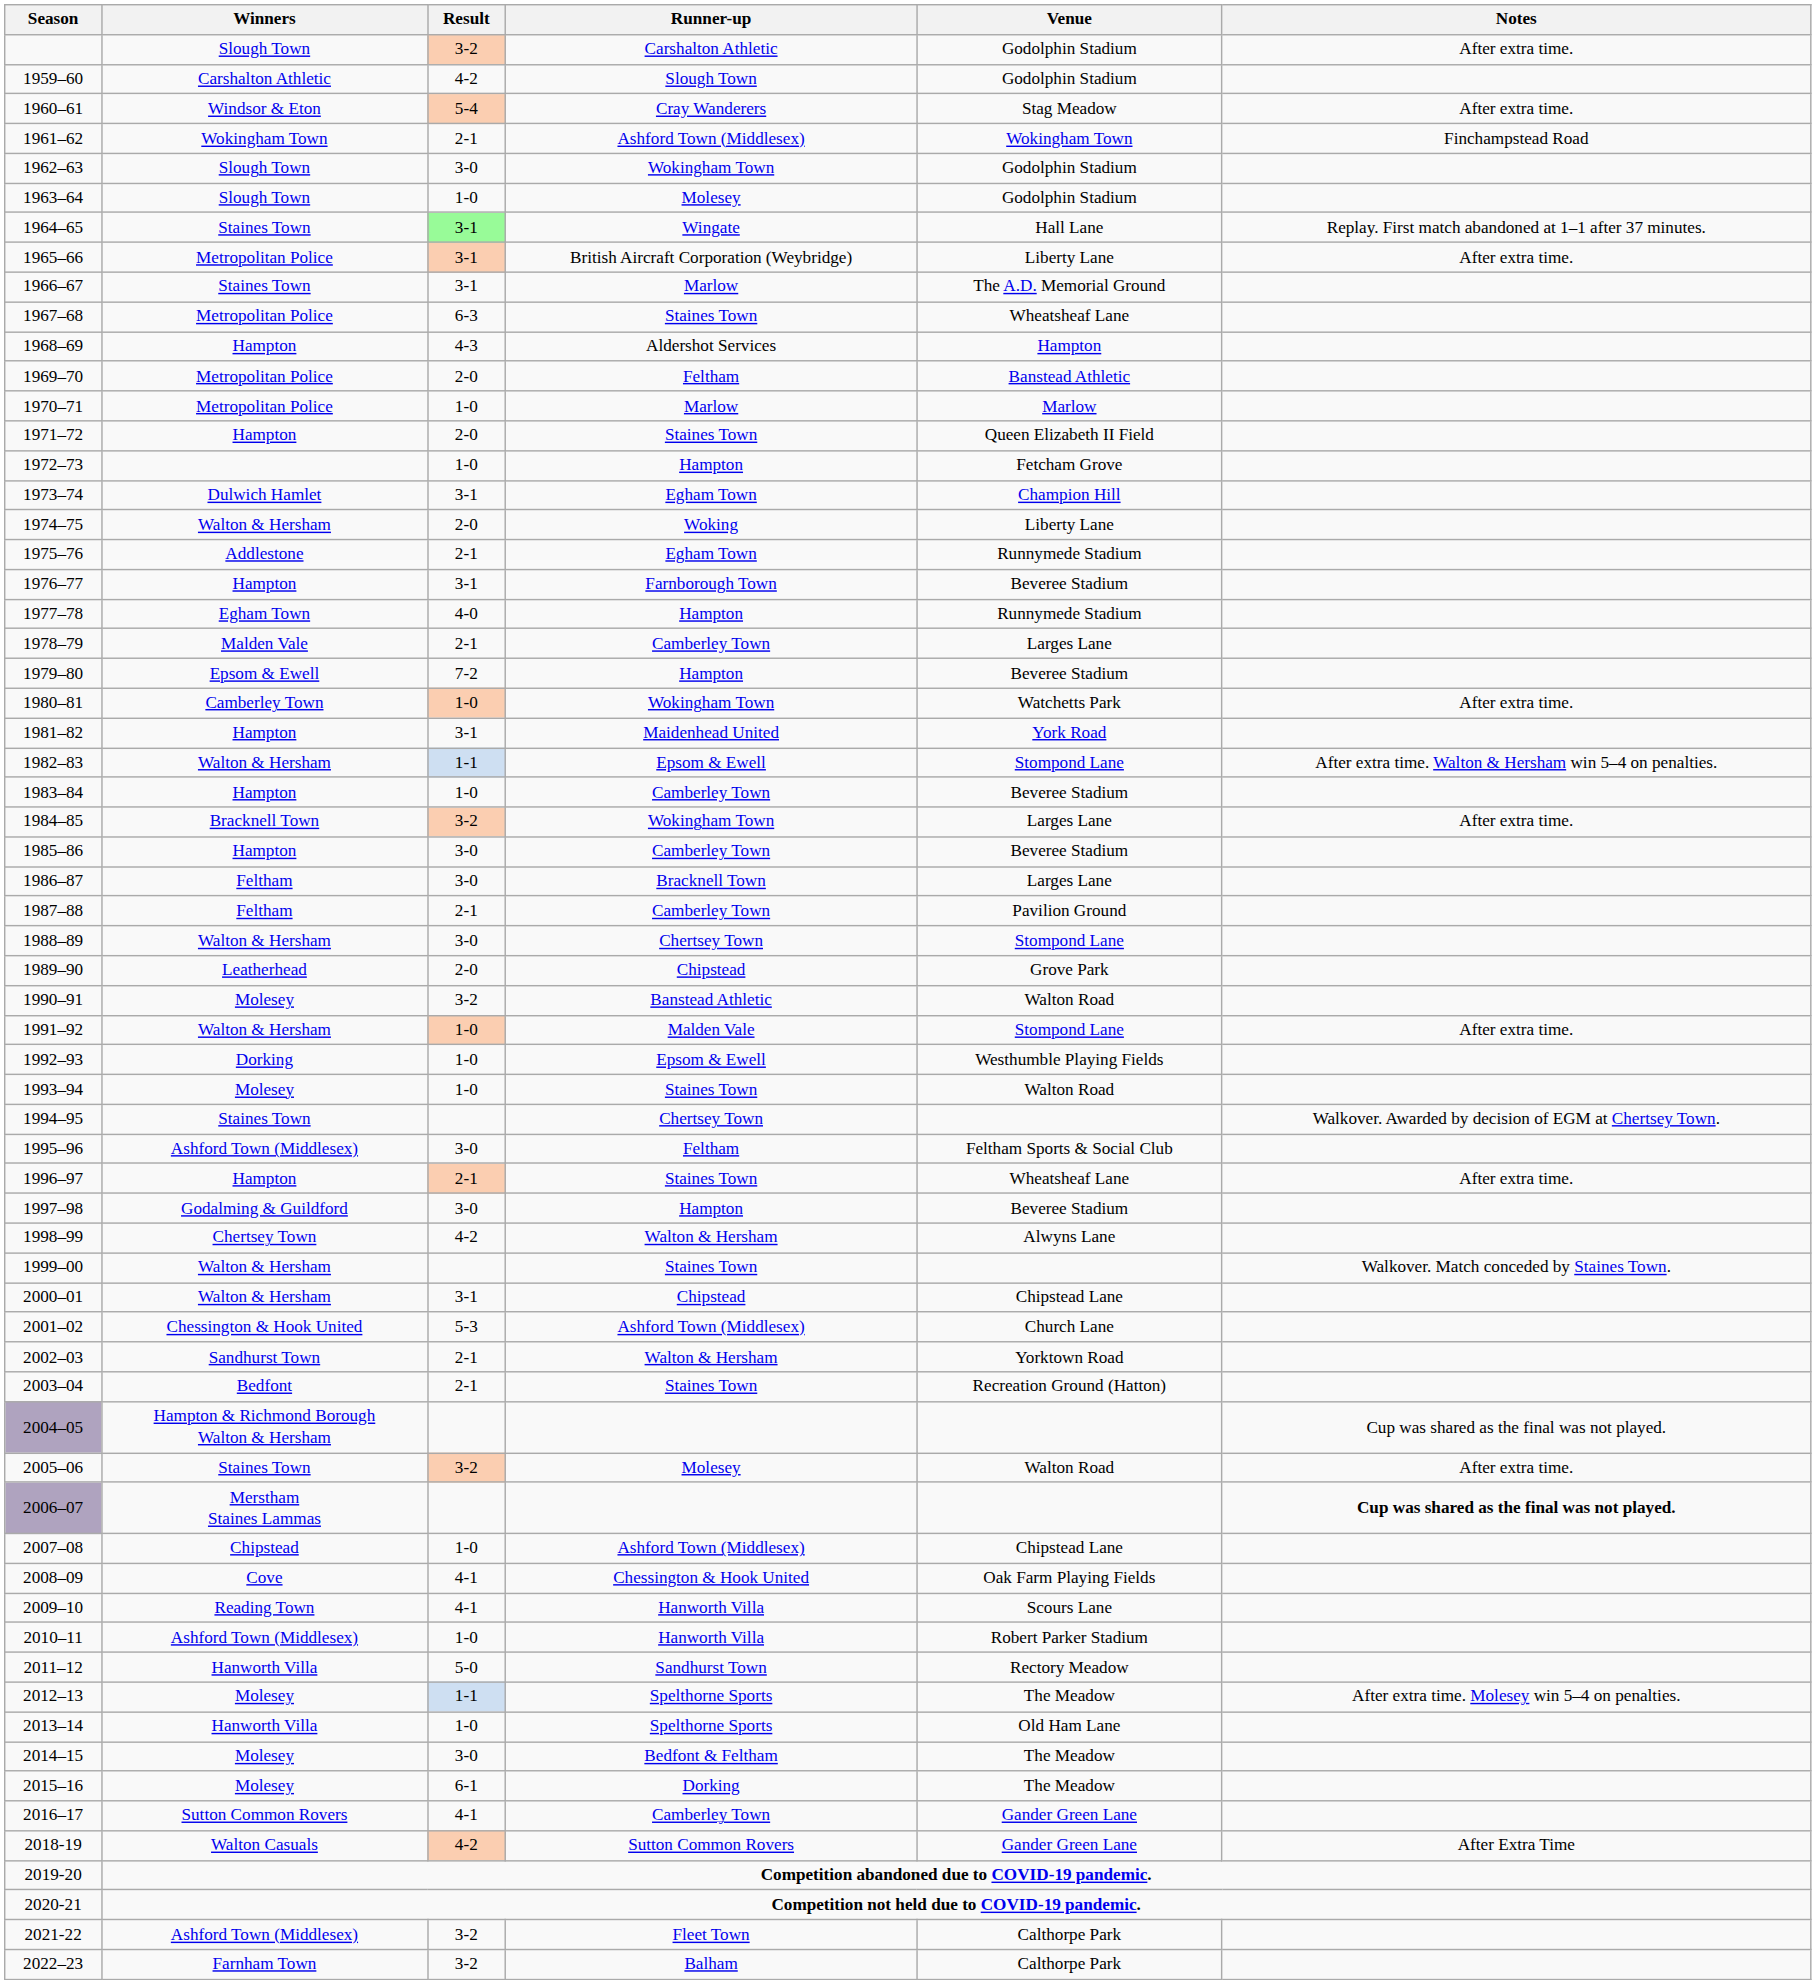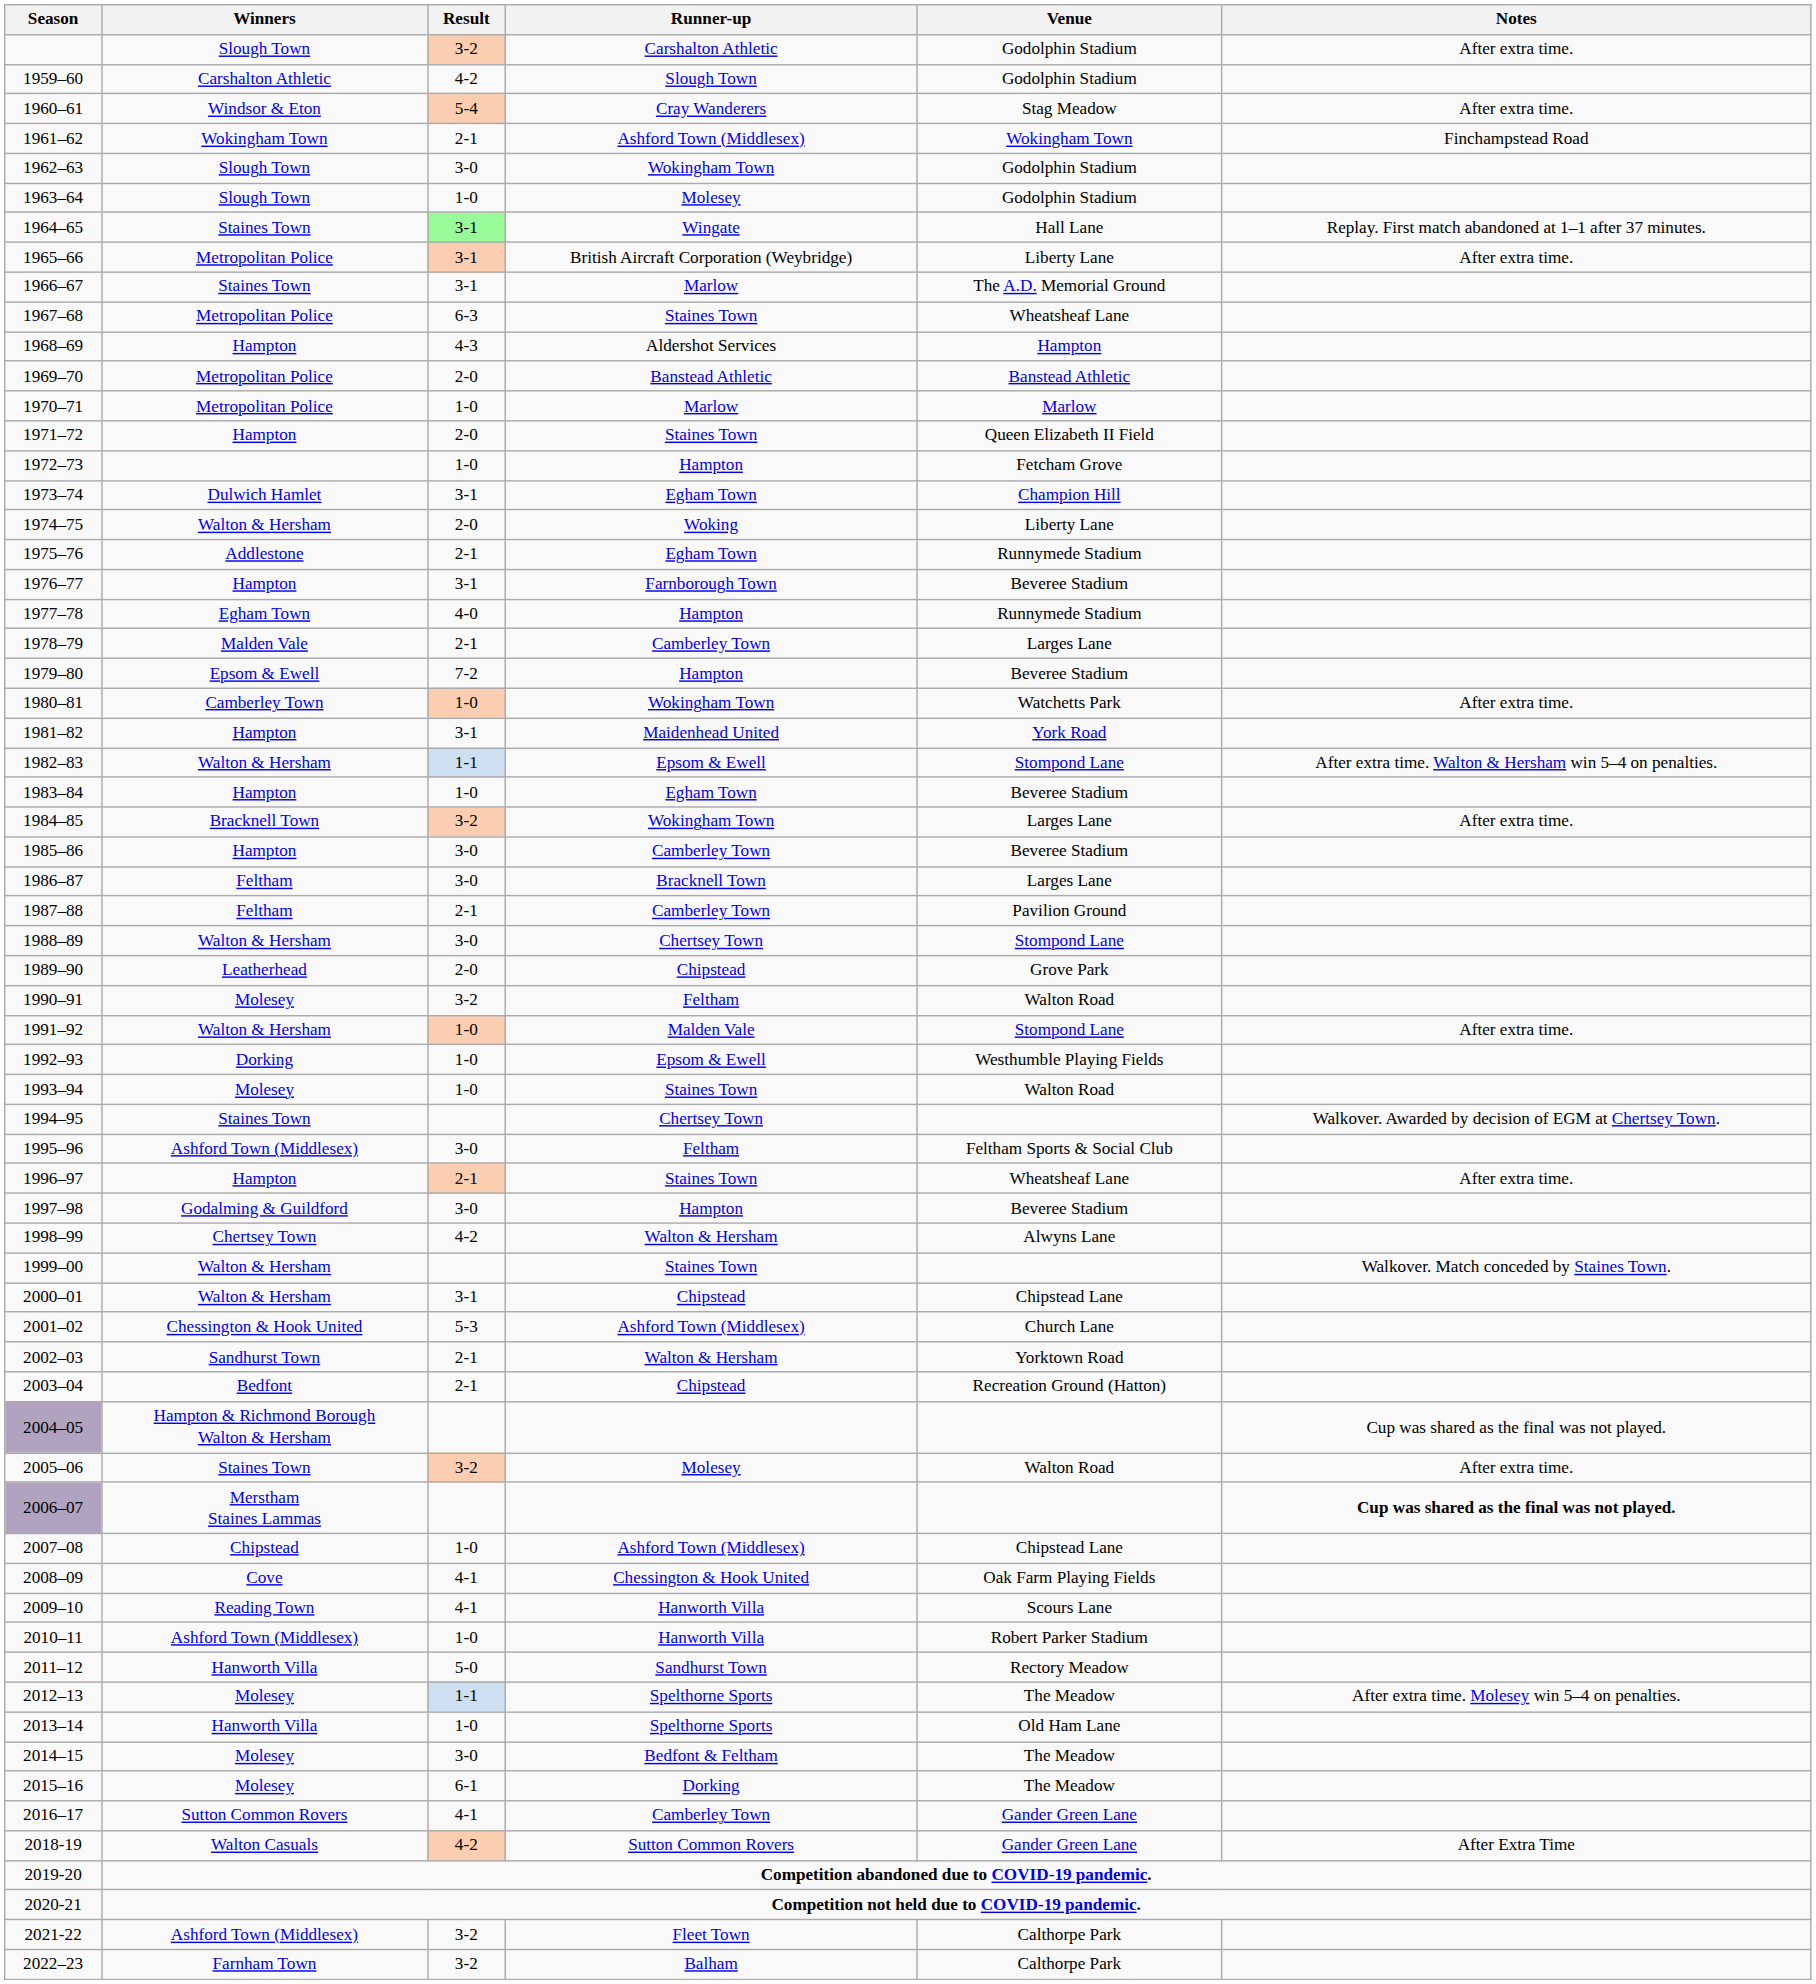1969–70 | Runner-up: Feltham -> Banstead Athletic
1983–84 | Runner-up: Camberley Town -> Egham Town
1990–91 | Runner-up: Banstead Athletic -> Feltham
2003–04 | Runner-up: Staines Town -> Chipstead
